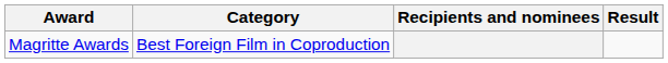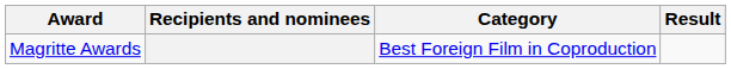columns swapped: Category <-> Recipients and nominees
